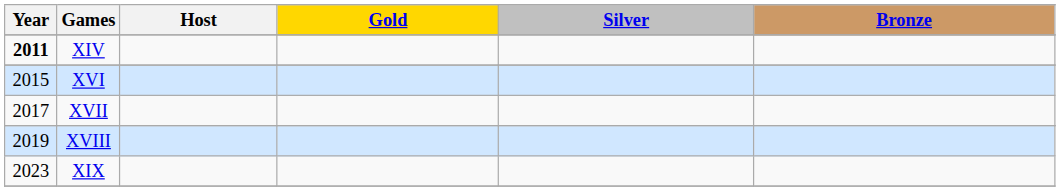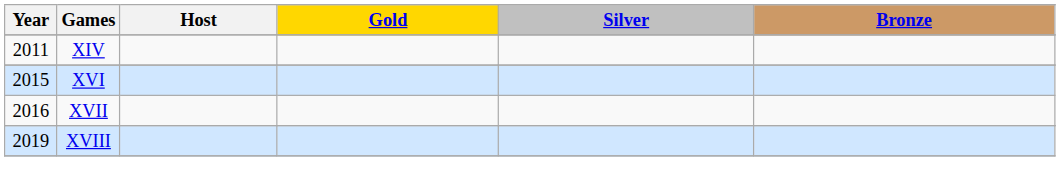XIV | Year: bold -> normal
XVII | Year: 2017 -> 2016
- row: 2023 | XIX
